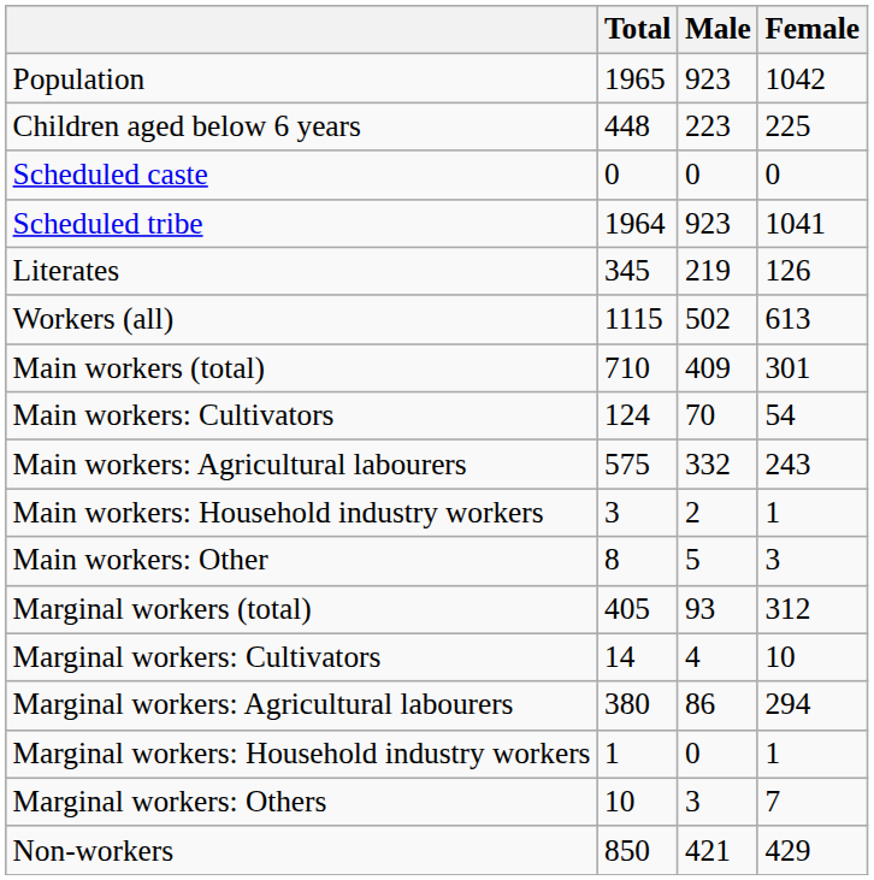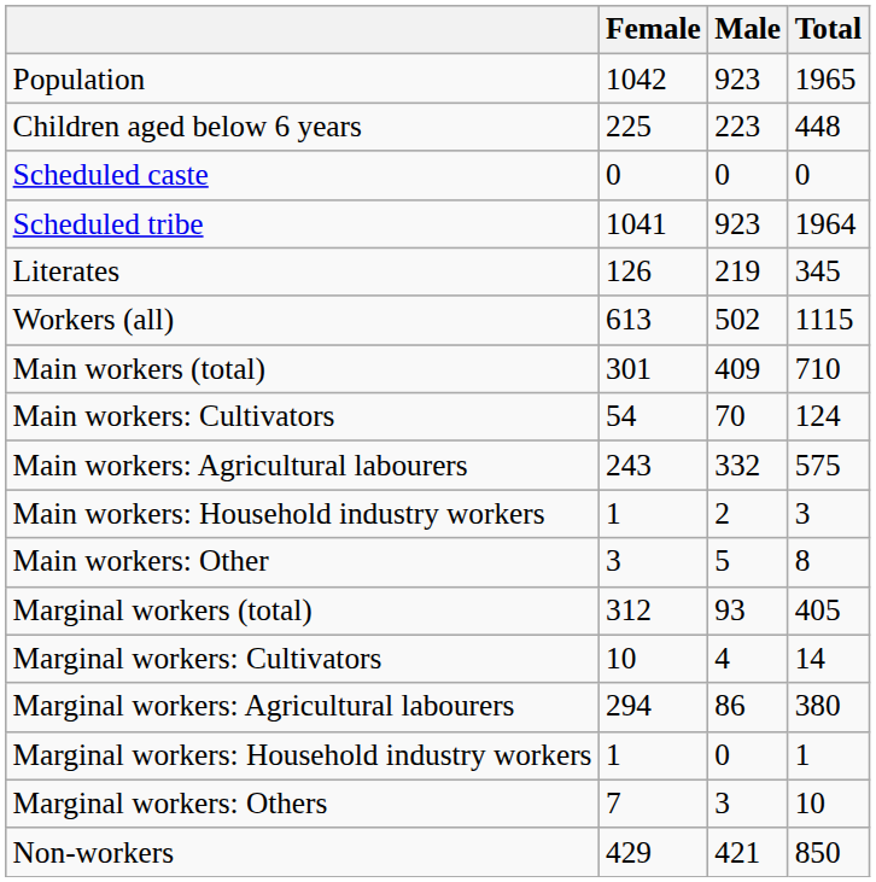columns swapped: Total <-> Female
